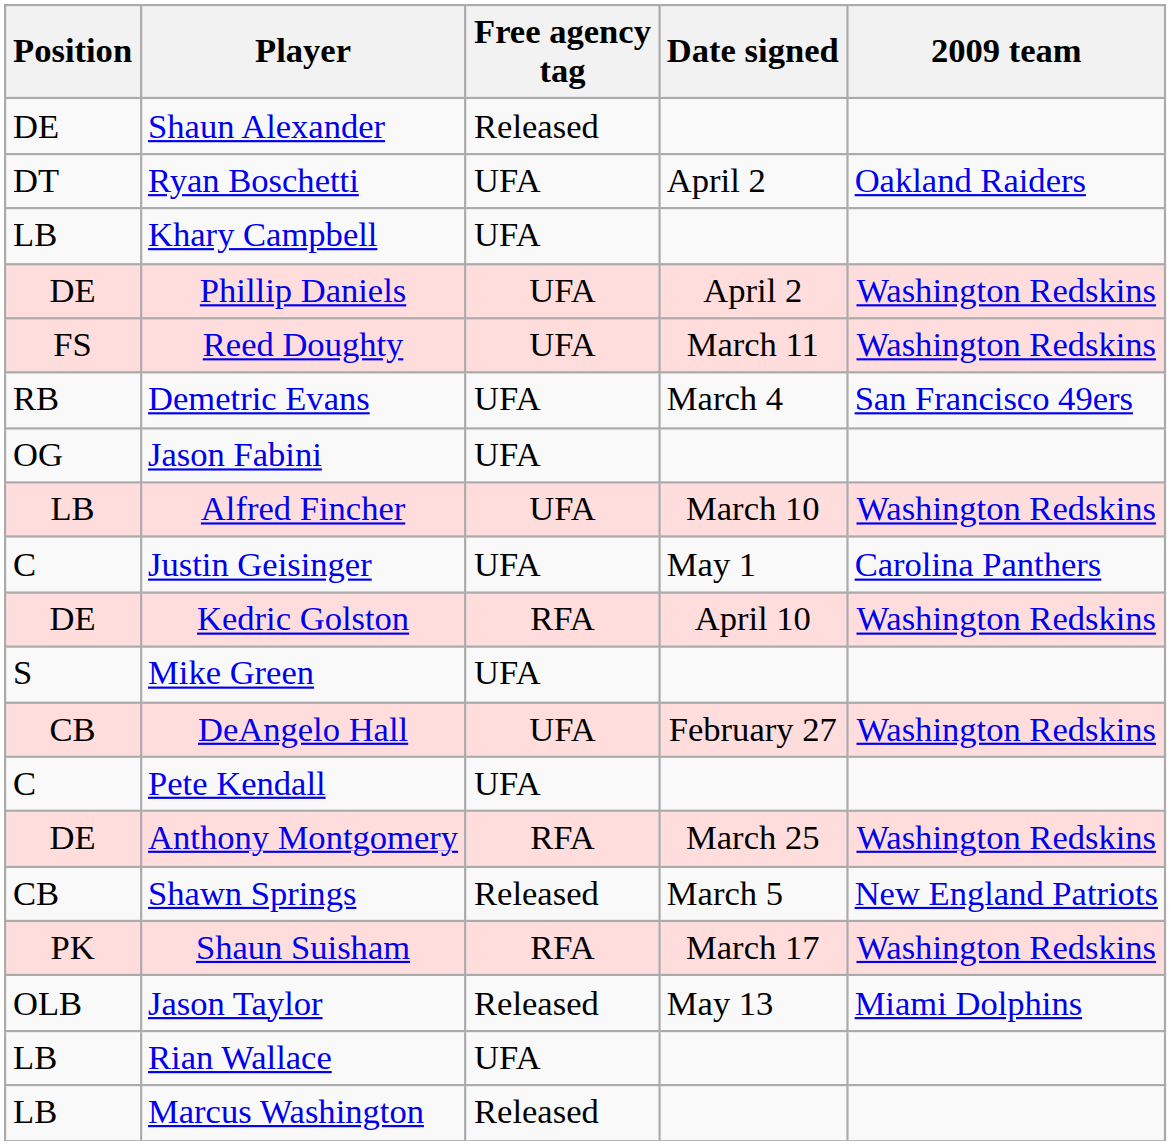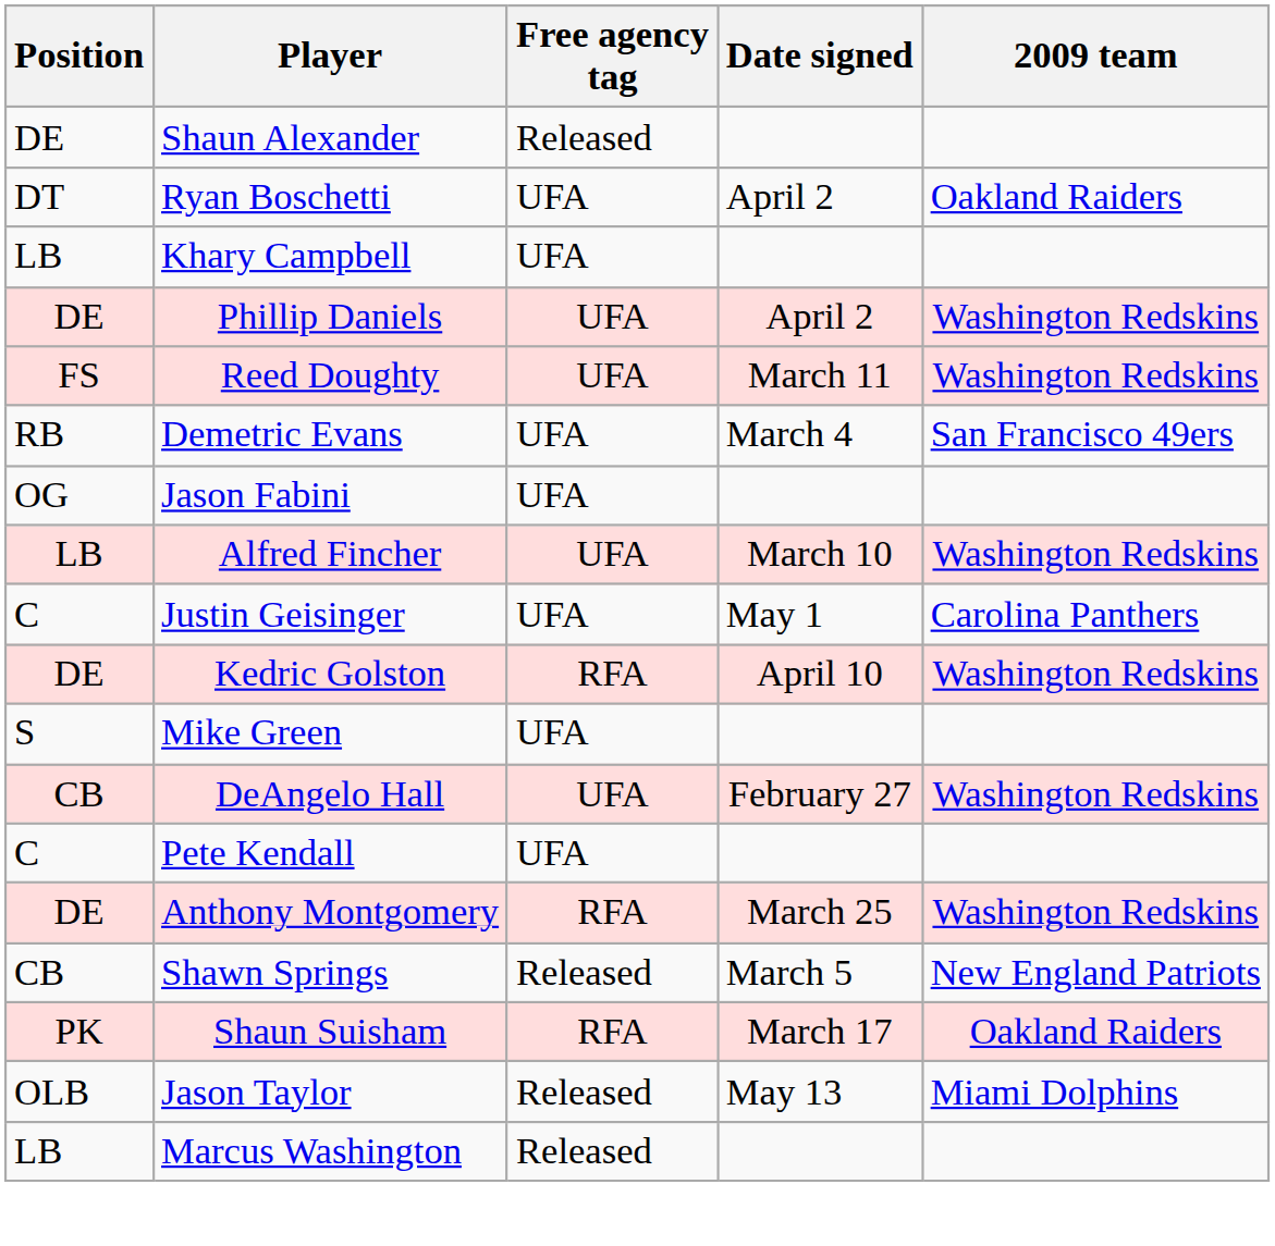Shaun Suisham | 2009 team: Washington Redskins -> Oakland Raiders
- row: LB | Rian Wallace | UFA
